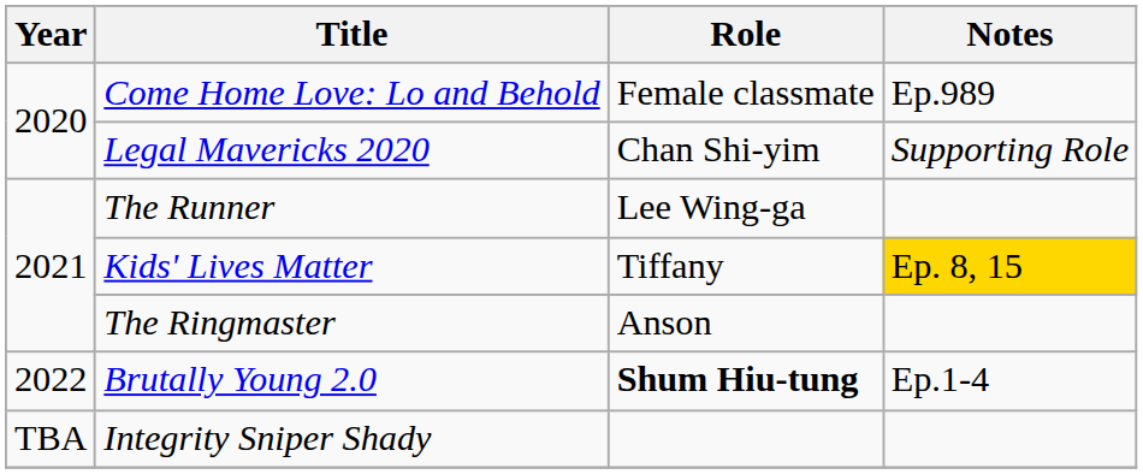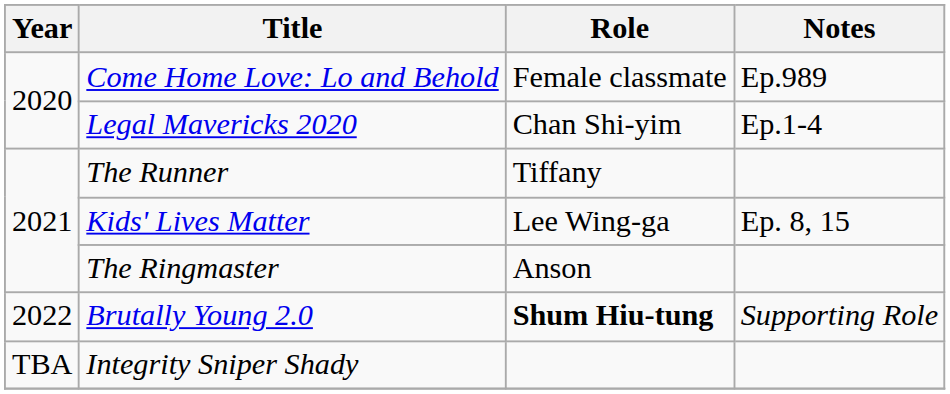Legal Mavericks 2020 | Notes: Supporting Role -> Ep.1-4
The Runner | Role: Lee Wing-ga -> Tiffany
Kids' Lives Matter | Role: Tiffany -> Lee Wing-ga
Kids' Lives Matter | Notes: gold background -> no background
Brutally Young 2.0 | Notes: Ep.1-4 -> Supporting Role
